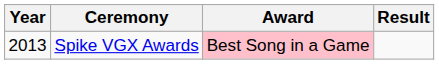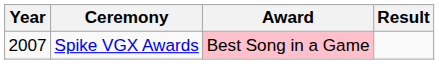Spike VGX Awards | Year: 2013 -> 2007
